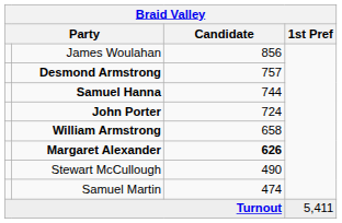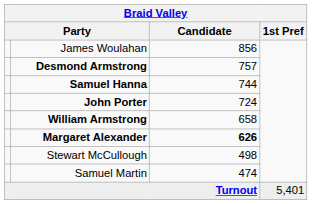Stewart McCullough | Candidate: 490 -> 498
Turnout | 1st Pref: 5,411 -> 5,401
